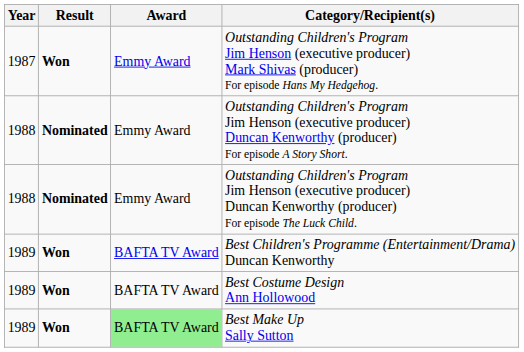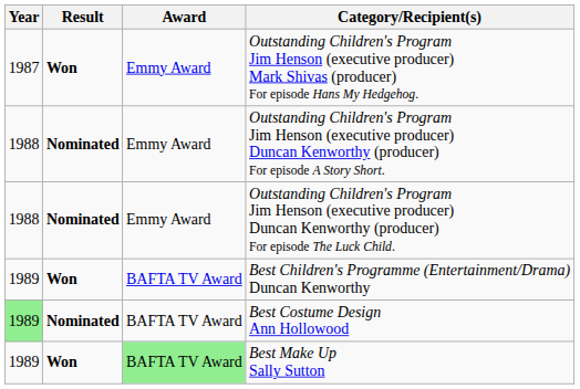Best Costume Design Ann Hollowood | Year: no background -> lightgreen background
Best Costume Design Ann Hollowood | Result: Won -> Nominated
